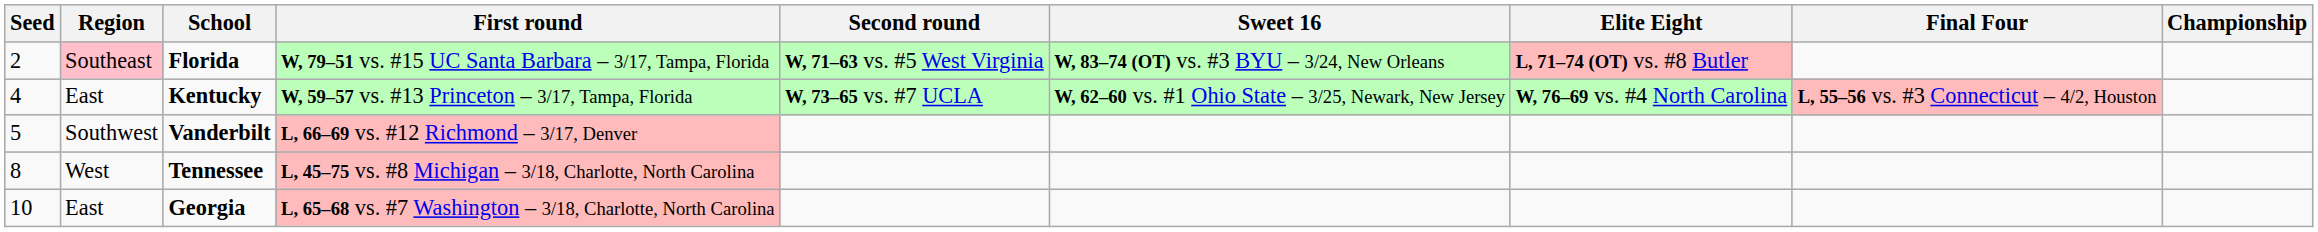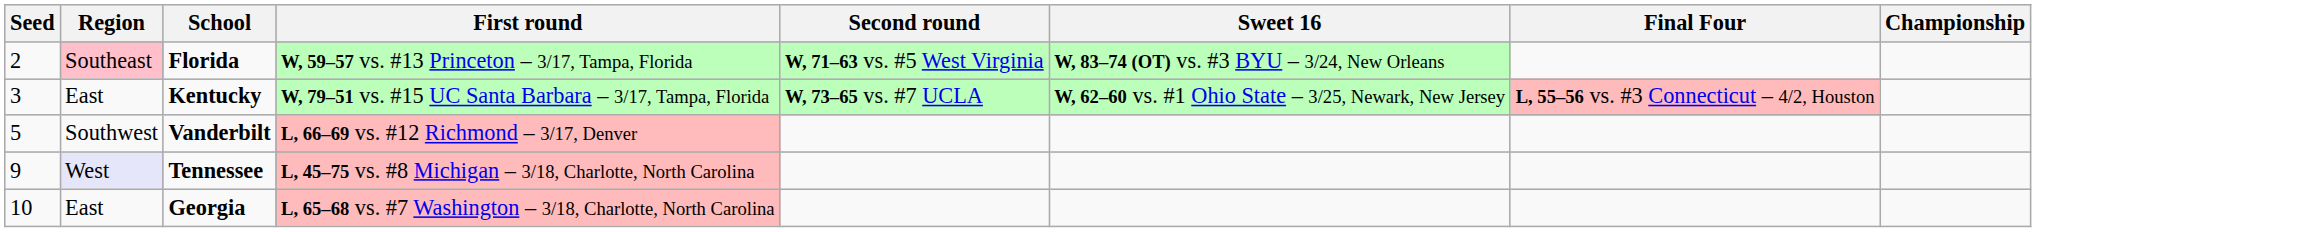- column: Elite Eight | L, 71–74 (OT) vs. #8 Butler | W, 76–69 vs. #4 North Carolina
Florida | First round: W, 79–51 vs. #15 UC Santa Barbara – 3/17, Tampa, Florida -> W, 59–57 vs. #13 Princeton – 3/17, Tampa, Florida
Kentucky | Seed: 4 -> 3
Kentucky | First round: W, 59–57 vs. #13 Princeton – 3/17, Tampa, Florida -> W, 79–51 vs. #15 UC Santa Barbara – 3/17, Tampa, Florida
Tennessee | Seed: 8 -> 9
Tennessee | Region: no background -> lavender background
